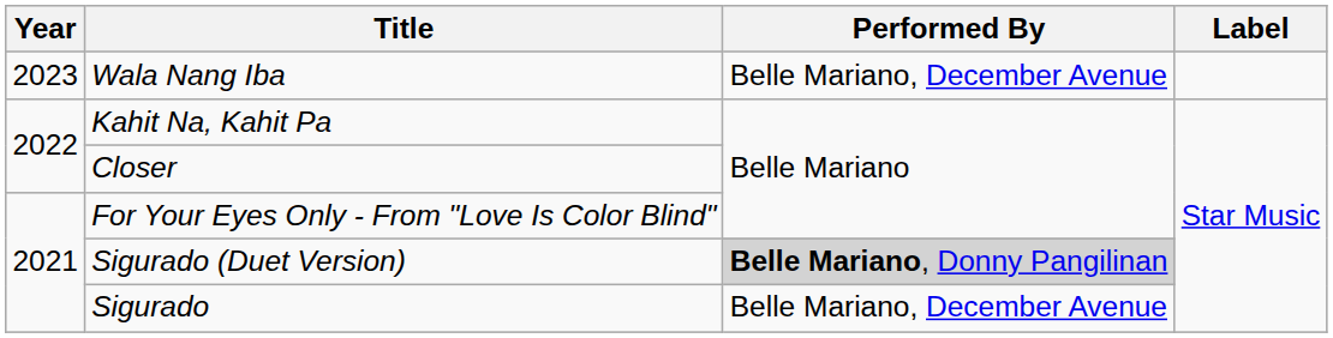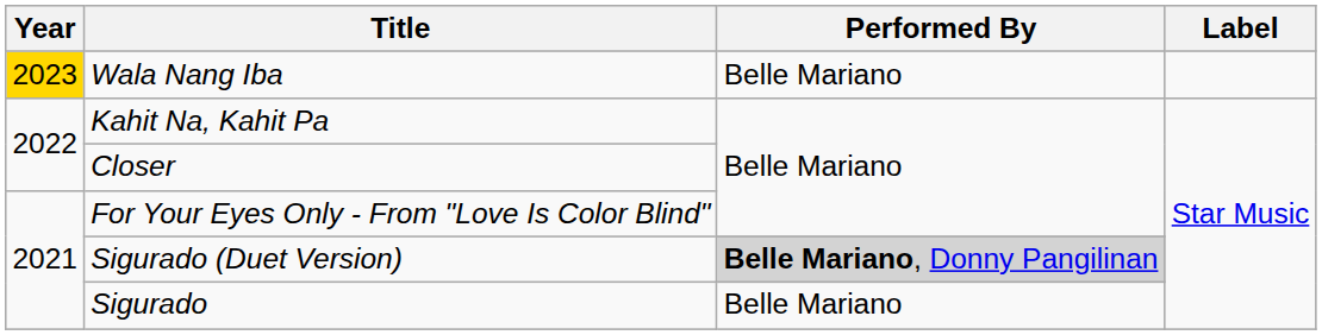Wala Nang Iba | Year: no background -> gold background
Wala Nang Iba | Performed By: Belle Mariano, December Avenue -> Belle Mariano
Sigurado | Performed By: Belle Mariano, December Avenue -> Belle Mariano
